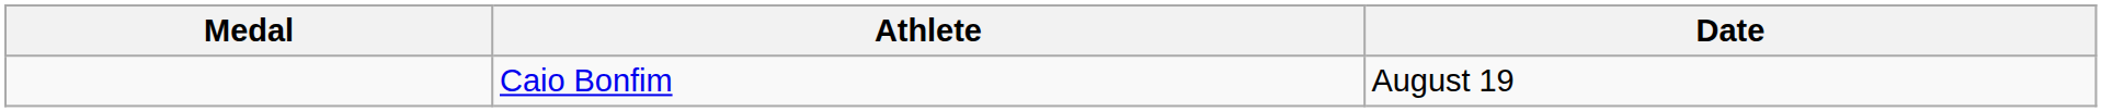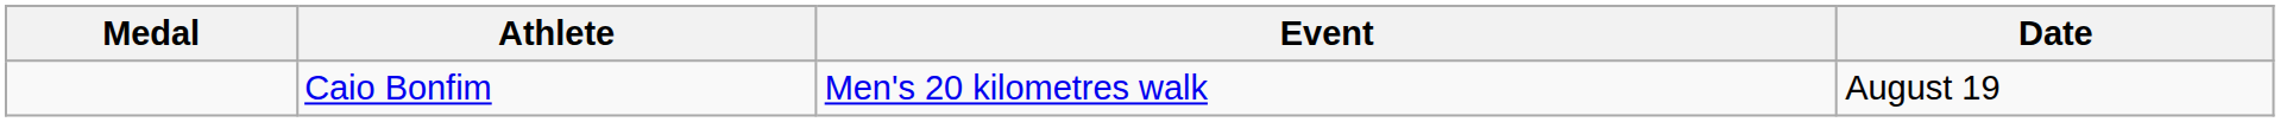+ column: Event | Men's 20 kilometres walk
